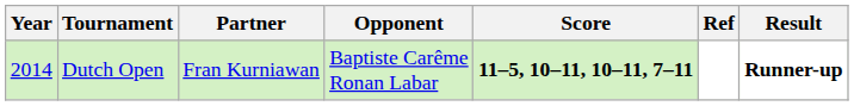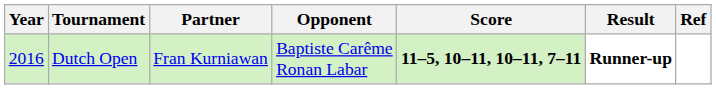columns swapped: Result <-> Ref
Dutch Open | Year: 2014 -> 2016
